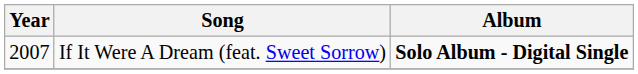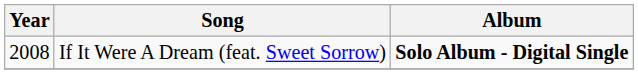If It Were A Dream (feat. Sweet Sorrow) | Year: 2007 -> 2008
